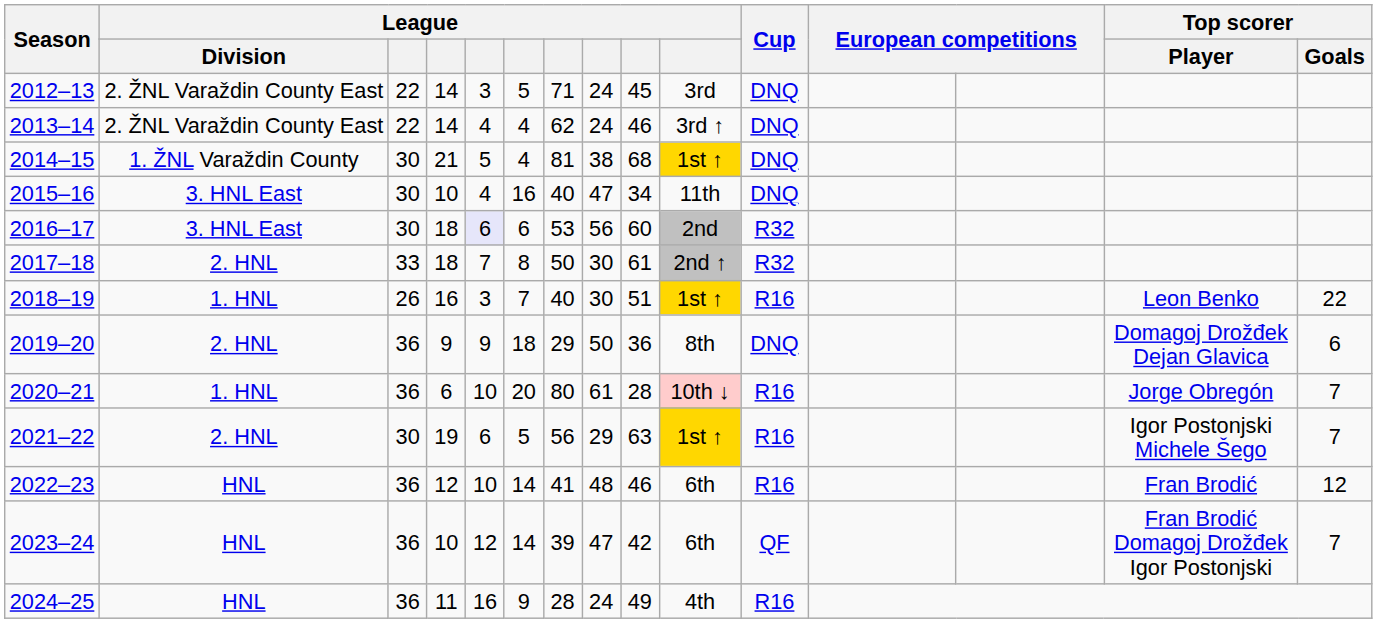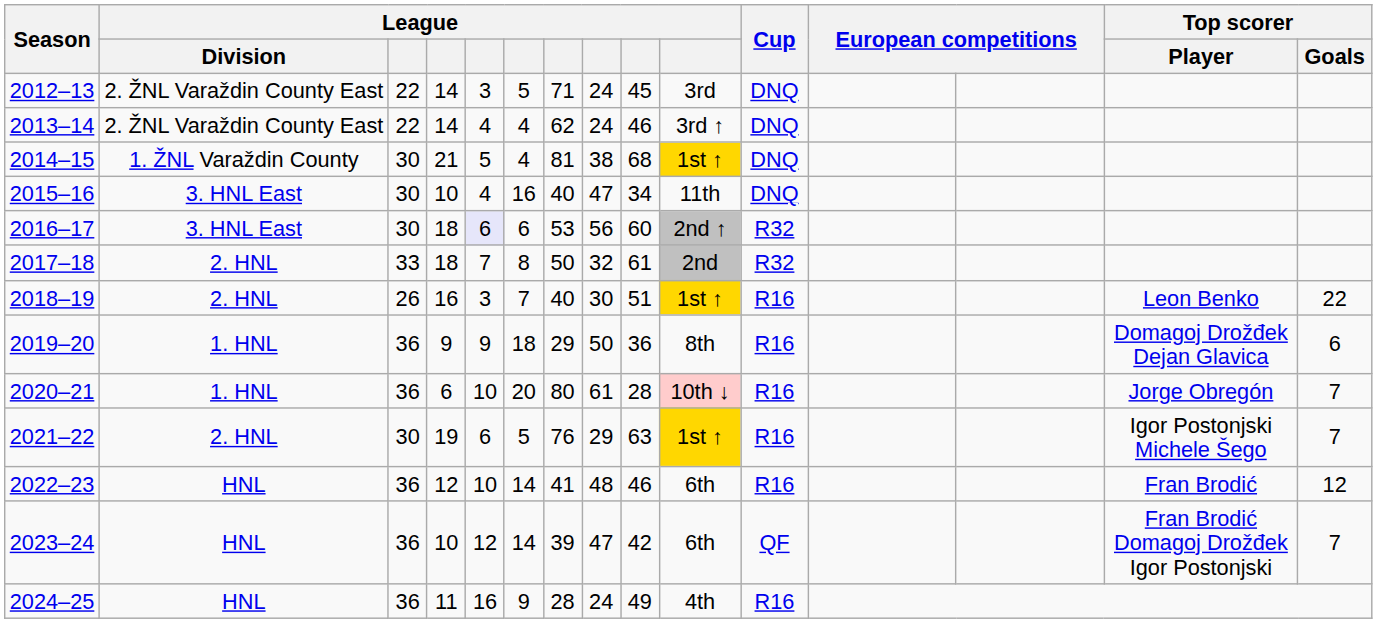2016–17 | column 10: 2nd -> 2nd ↑
2017–18 | column 8: 30 -> 32
2017–18 | column 10: 2nd ↑ -> 2nd
2018–19 | League / Division: 1. HNL -> 2. HNL
2019–20 | League / Division: 2. HNL -> 1. HNL
2019–20 | Cup: DNQ -> R16
2021–22 | column 7: 56 -> 76
